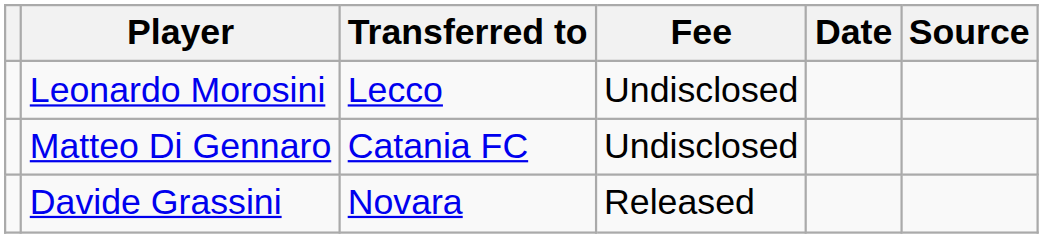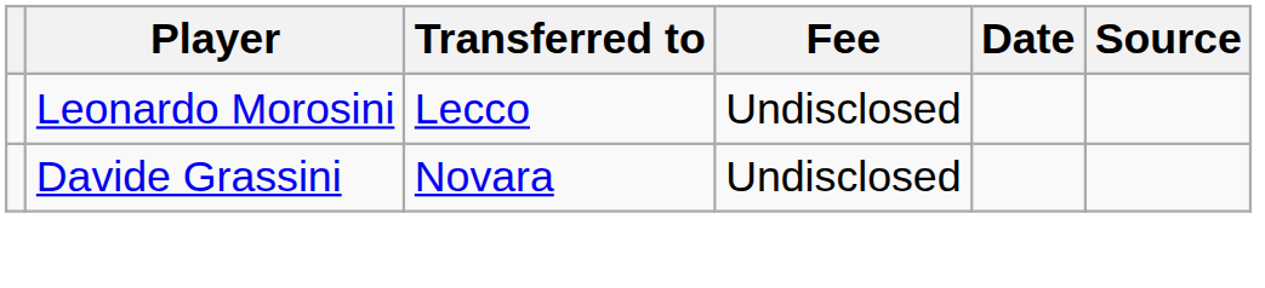- row: Matteo Di Gennaro | Catania FC | Undisclosed
Davide Grassini | Fee: Released -> Undisclosed
